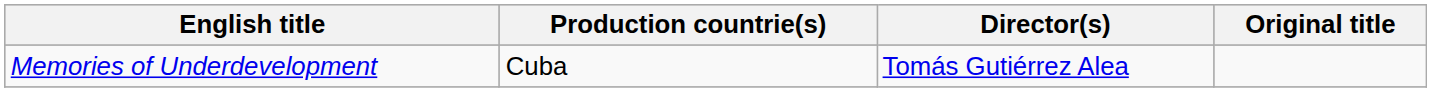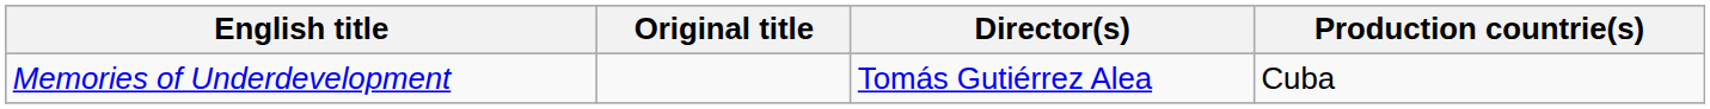columns swapped: Original title <-> Production countrie(s)
